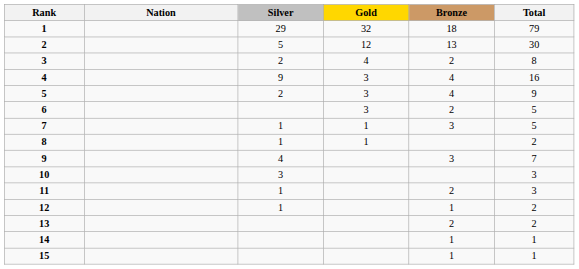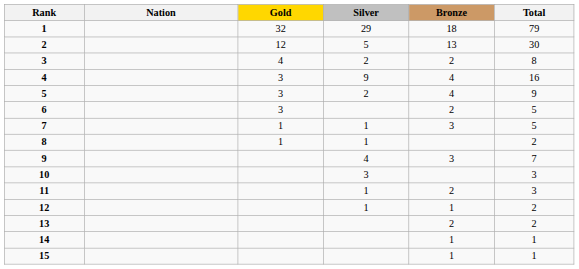columns swapped: Gold <-> Silver
